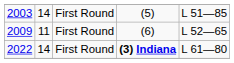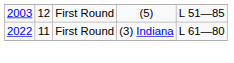2003 | column 2: 14 -> 12
- row: 2009 | 11 | First Round | (6) | L 52—65
2022 | column 2: 14 -> 11
2022 | column 4: bold -> normal
